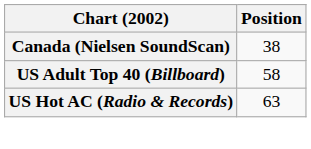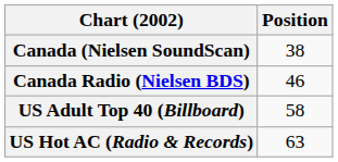+ row: Canada Radio (Nielsen BDS) | 46
